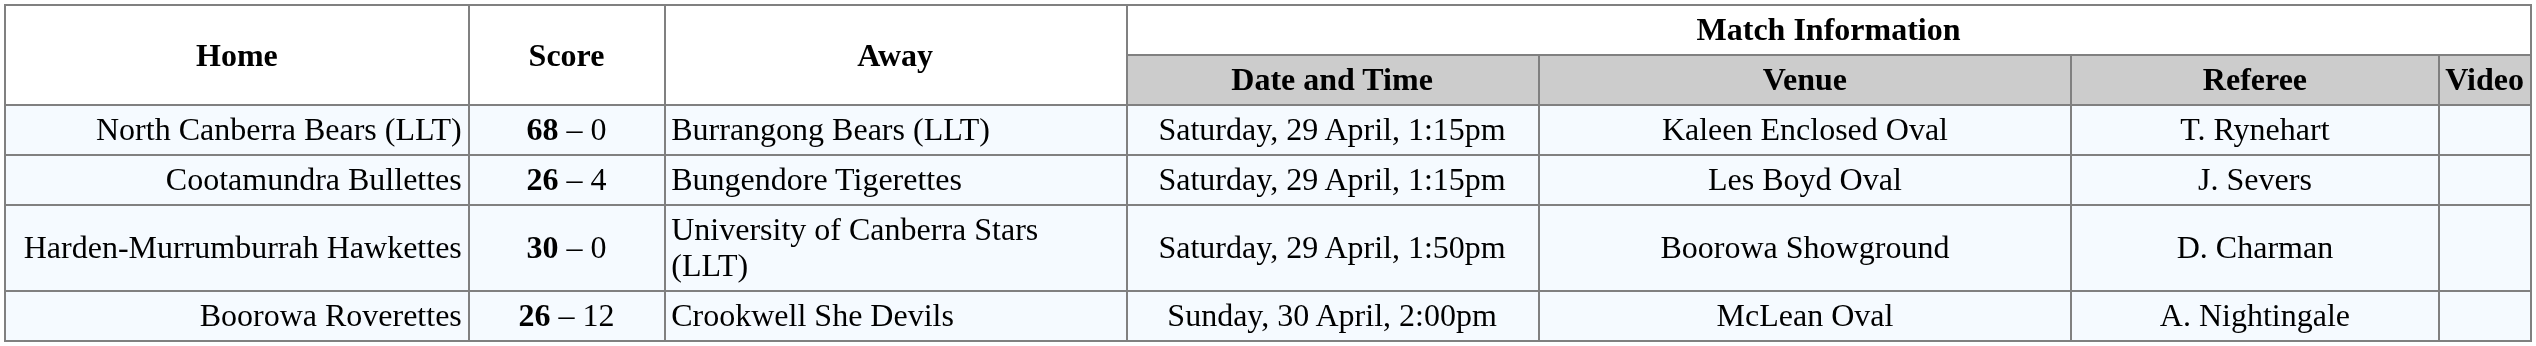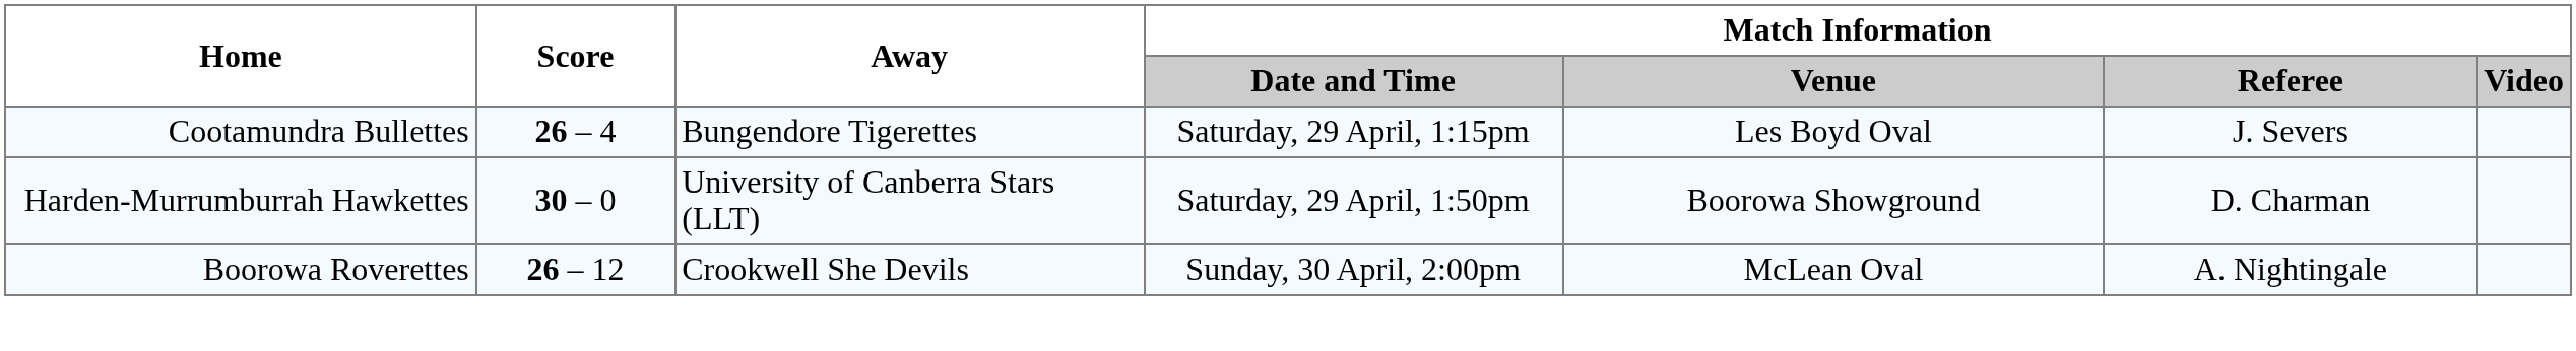- row: North Canberra Bears (LLT) | 68 – 0 | Burrangong Bears (LLT) | Saturday, 29 April, 1:15pm | Kaleen Enclosed Oval | T. Rynehart
